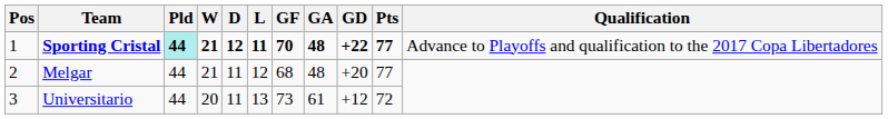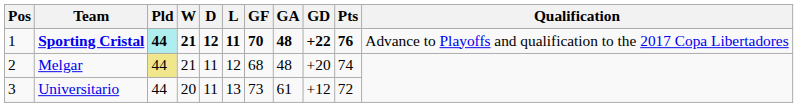Sporting Cristal | Pts: 77 -> 76
Melgar | Pld: no background -> khaki background
Melgar | Pts: 77 -> 74
